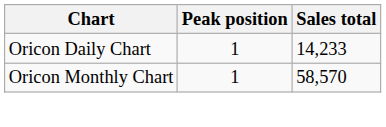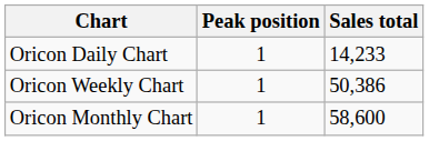+ row: Oricon Weekly Chart | 1 | 50,386
Oricon Monthly Chart | Sales total: 58,570 -> 58,600
